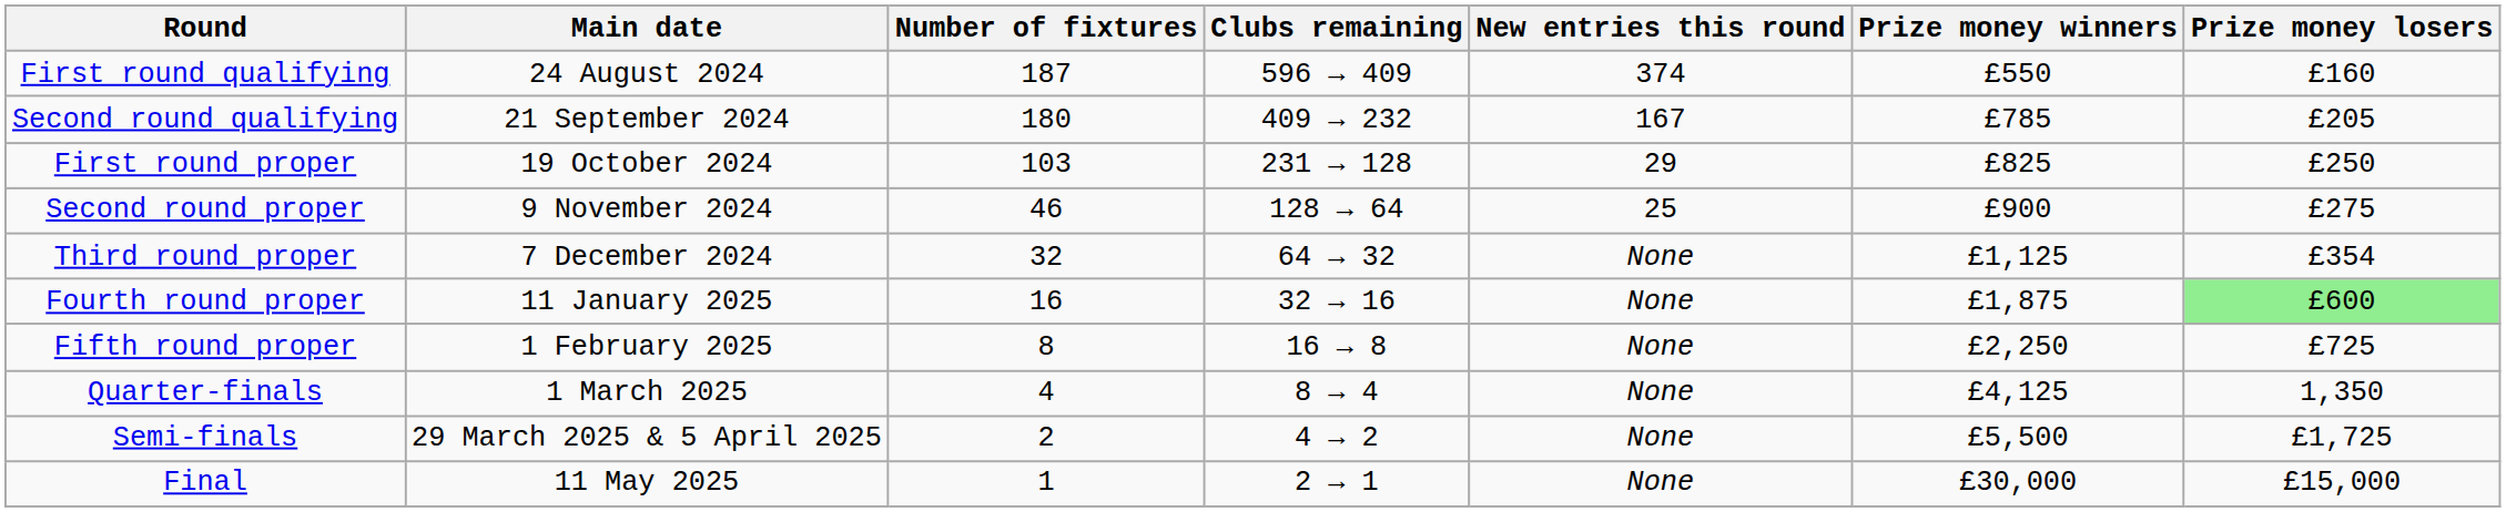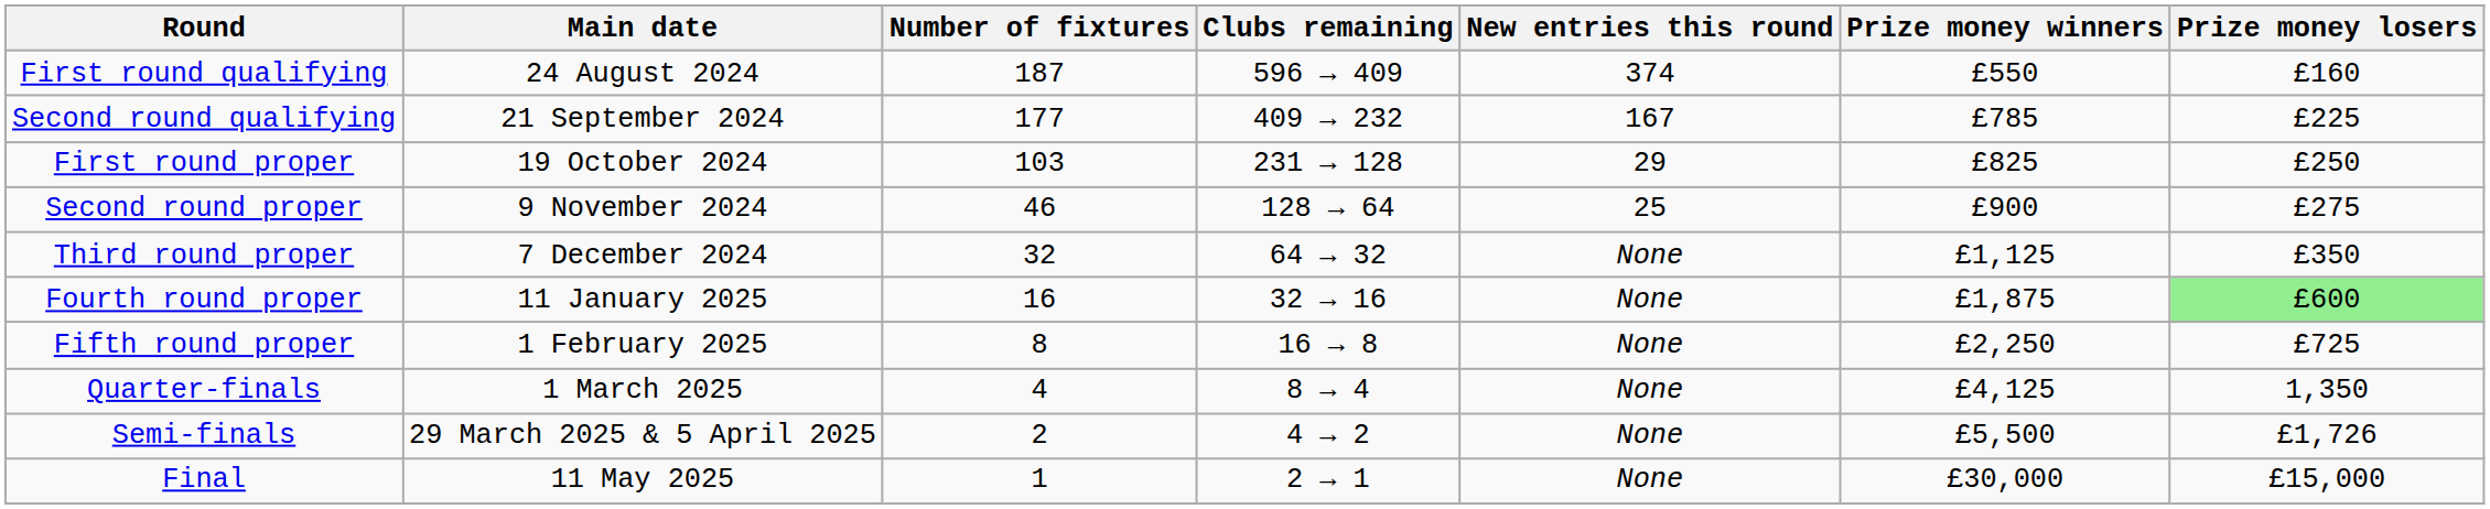Second round qualifying | Number of fixtures: 180 -> 177
Second round qualifying | Prize money losers: £205 -> £225
Third round proper | Prize money losers: £354 -> £350
Semi-finals | Prize money losers: £1,725 -> £1,726
